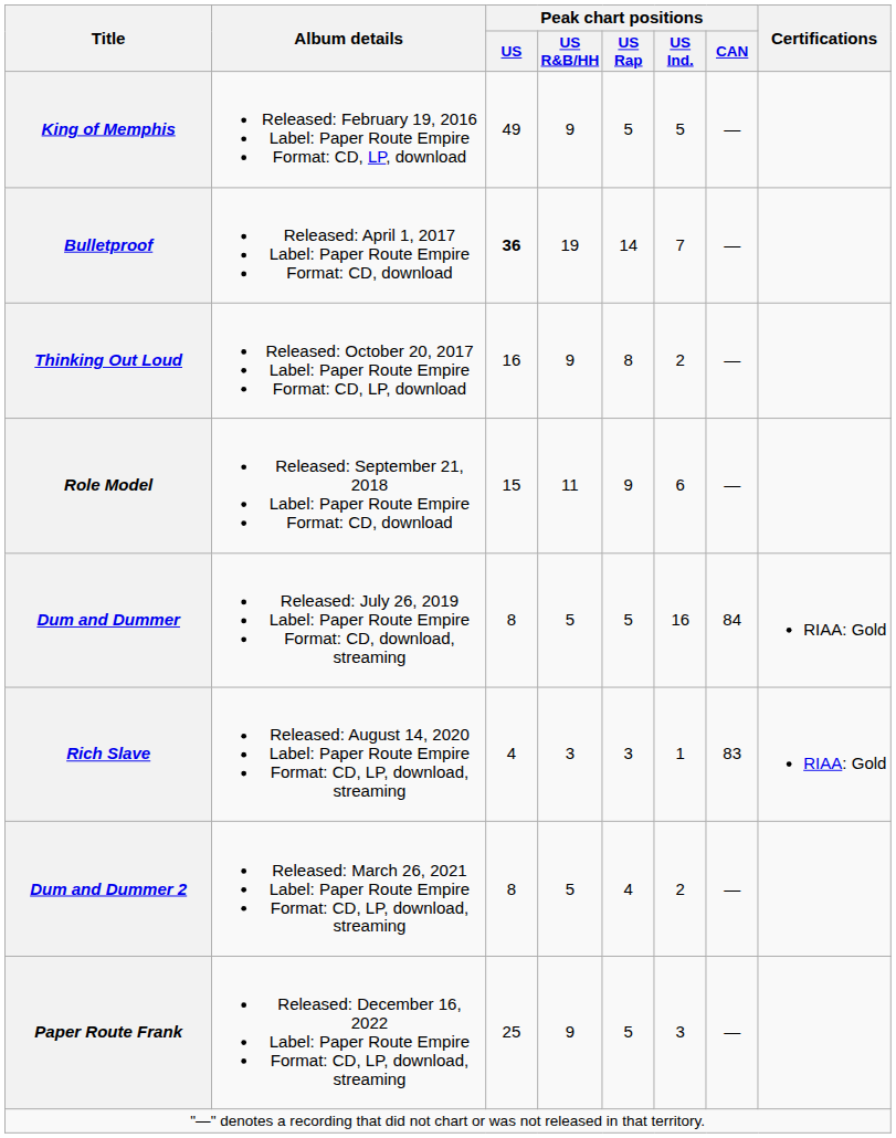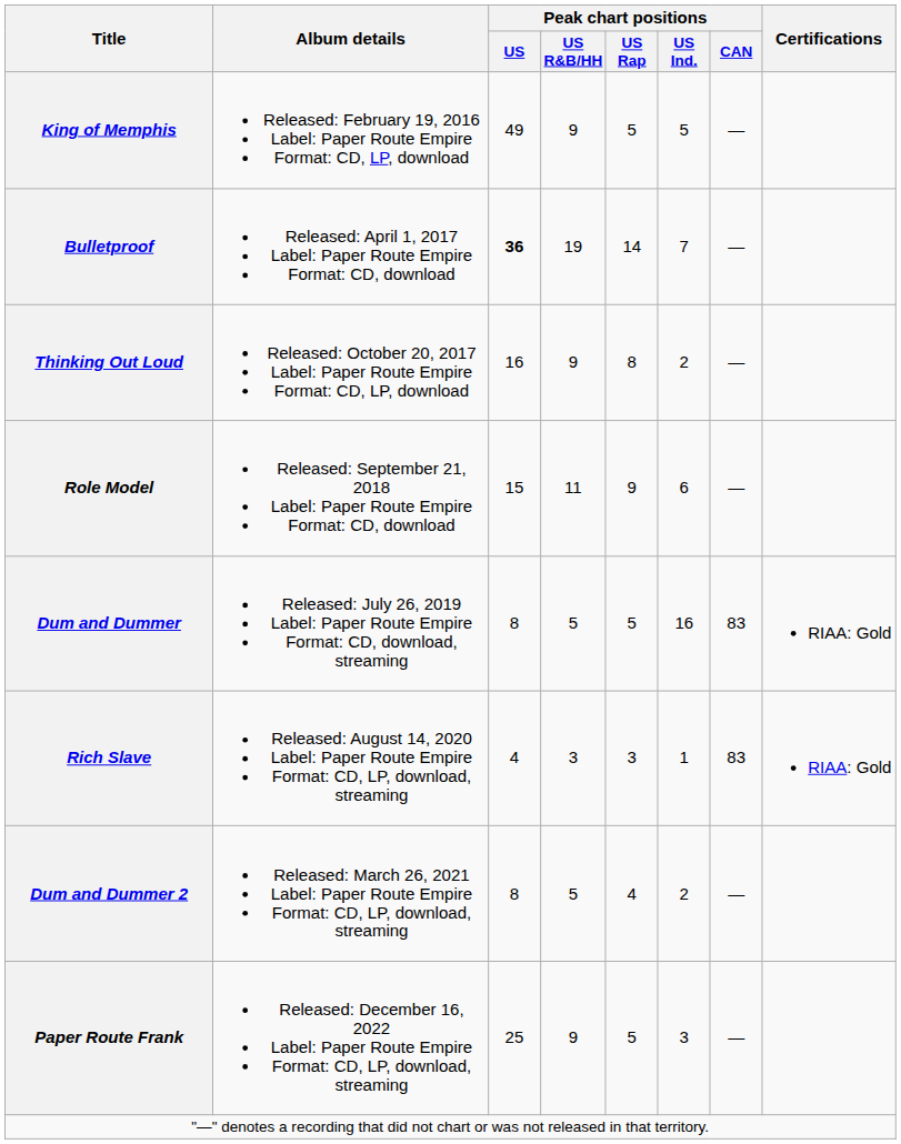Dum and Dummer | Peak chart positions / CAN: 84 -> 83
